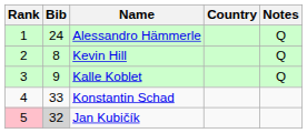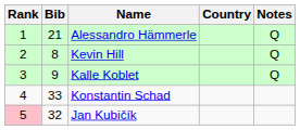Alessandro Hämmerle | Bib: 24 -> 21
Jan Kubičík | Bib: lightgrey background -> no background
